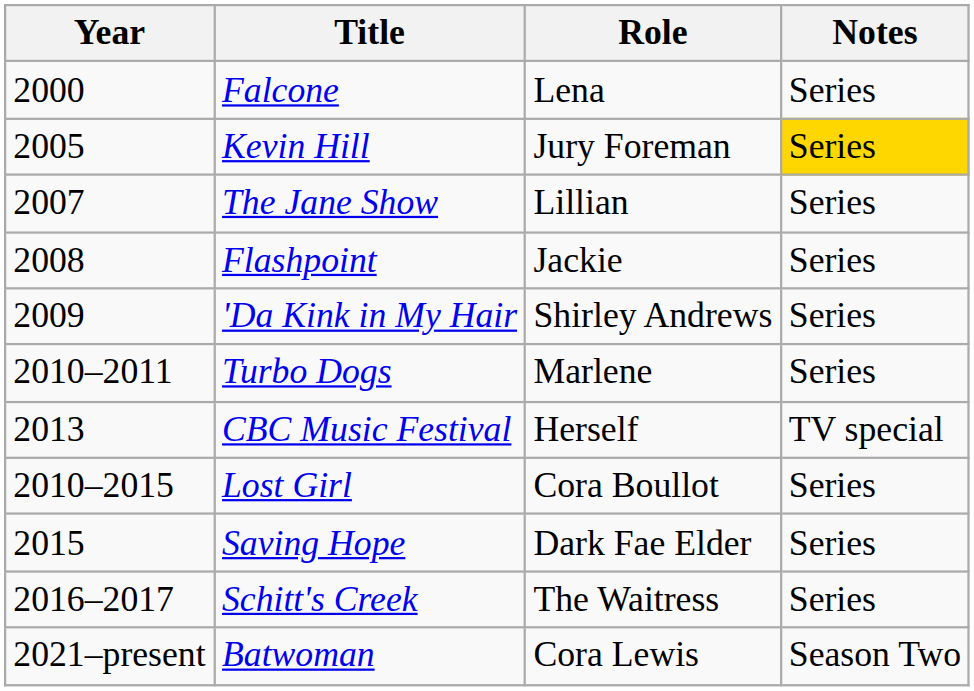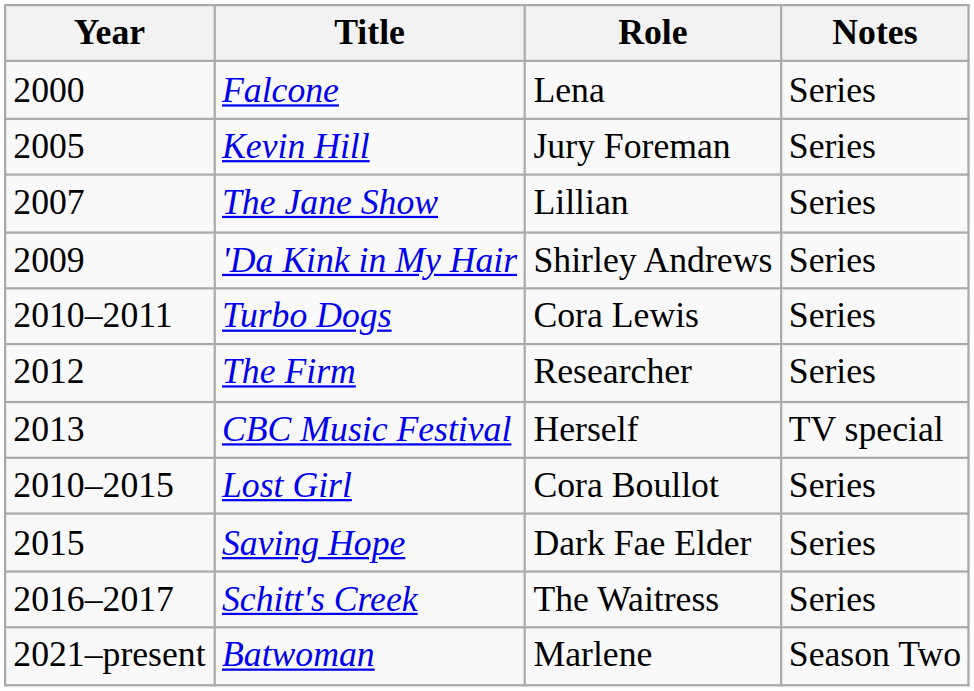Kevin Hill | Notes: gold background -> no background
- row: 2008 | Flashpoint | Jackie | Series
Turbo Dogs | Role: Marlene -> Cora Lewis
+ row: 2012 | The Firm | Researcher | Series
Batwoman | Role: Cora Lewis -> Marlene
